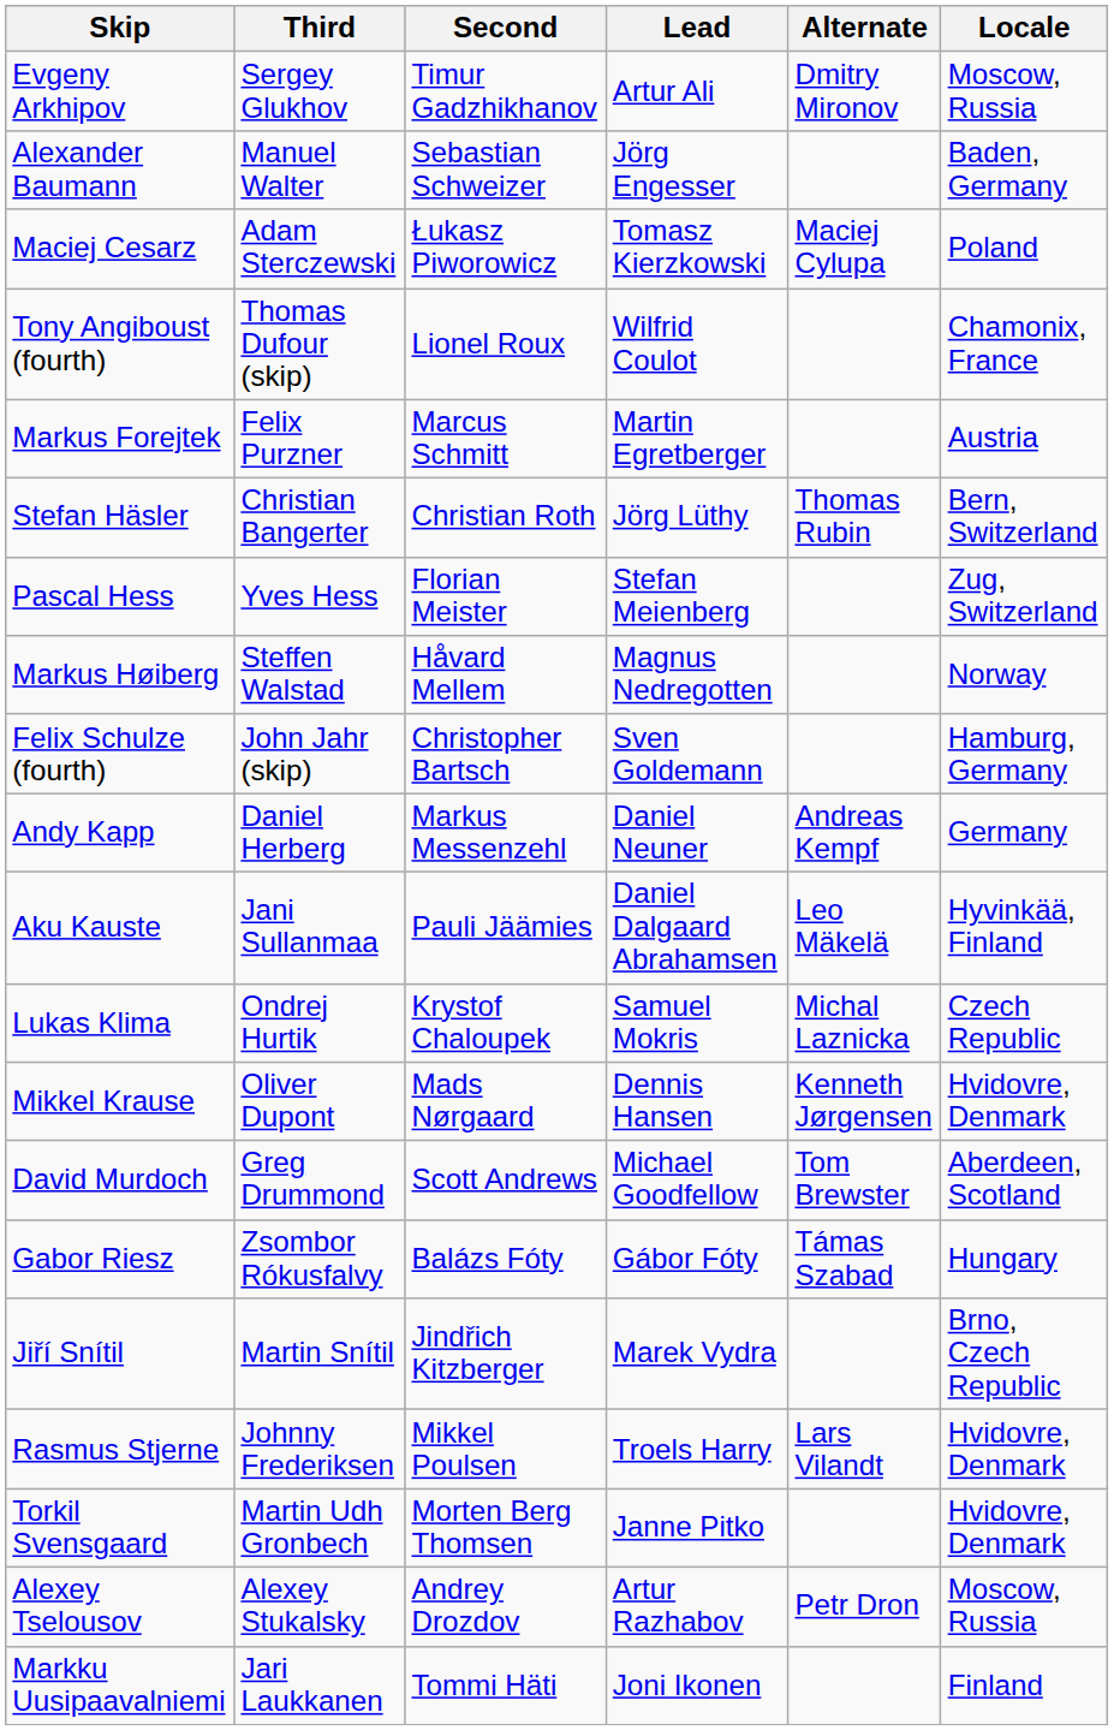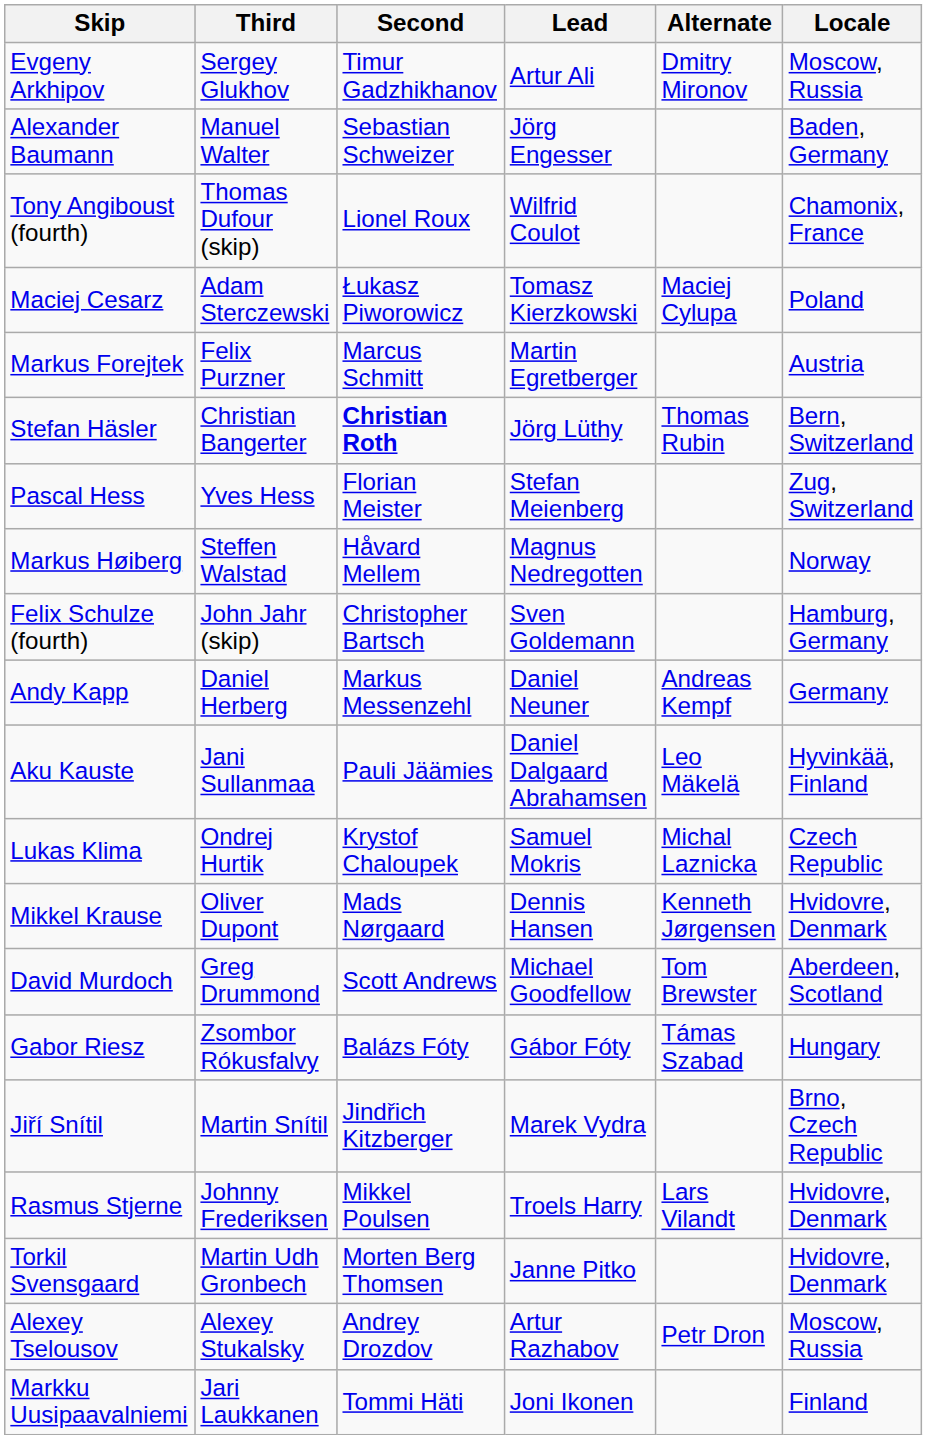rows swapped: Maciej Cesarz <-> Tony Angiboust (fourth)
Stefan Häsler | Second: normal -> bold
